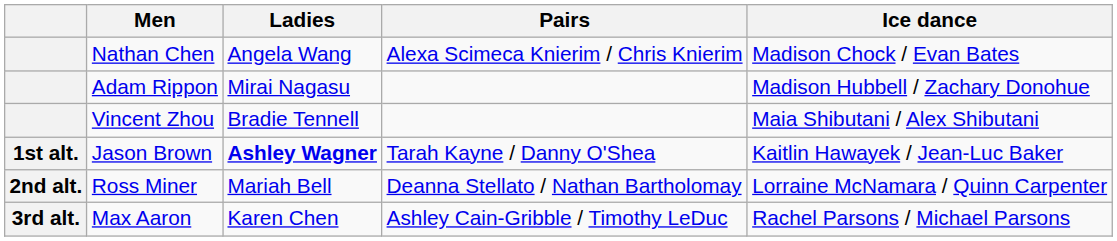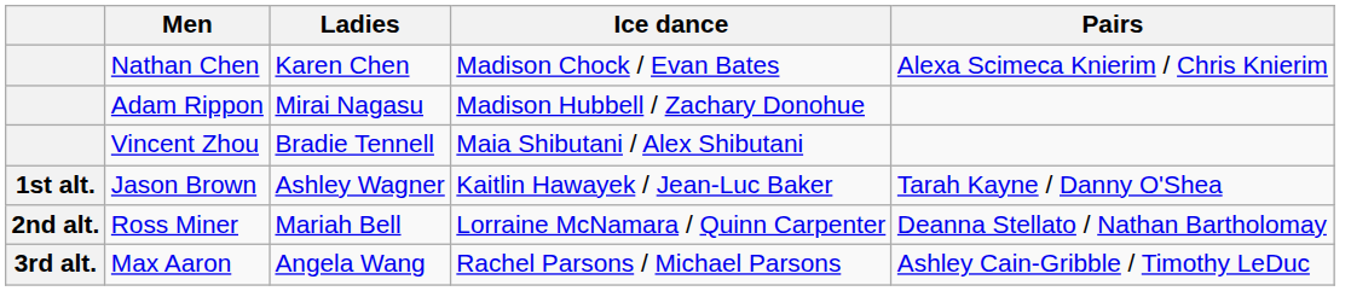columns swapped: Pairs <-> Ice dance
Nathan Chen | Ladies: Angela Wang -> Karen Chen
Jason Brown | Ladies: bold -> normal
Max Aaron | Ladies: Karen Chen -> Angela Wang
